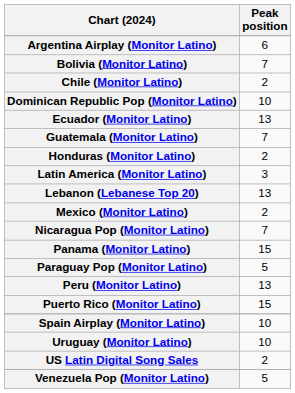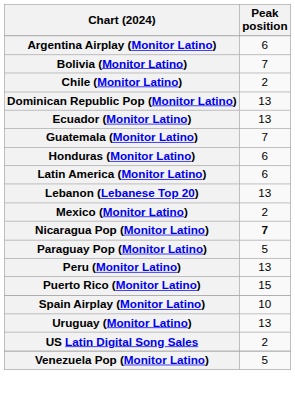Dominican Republic Pop (Monitor Latino) | Peak position: 10 -> 13
Honduras (Monitor Latino) | Peak position: 2 -> 6
Latin America (Monitor Latino) | Peak position: 3 -> 6
Nicaragua Pop (Monitor Latino) | Peak position: normal -> bold
- row: Panama (Monitor Latino) | 15
Uruguay (Monitor Latino) | Peak position: 10 -> 13
